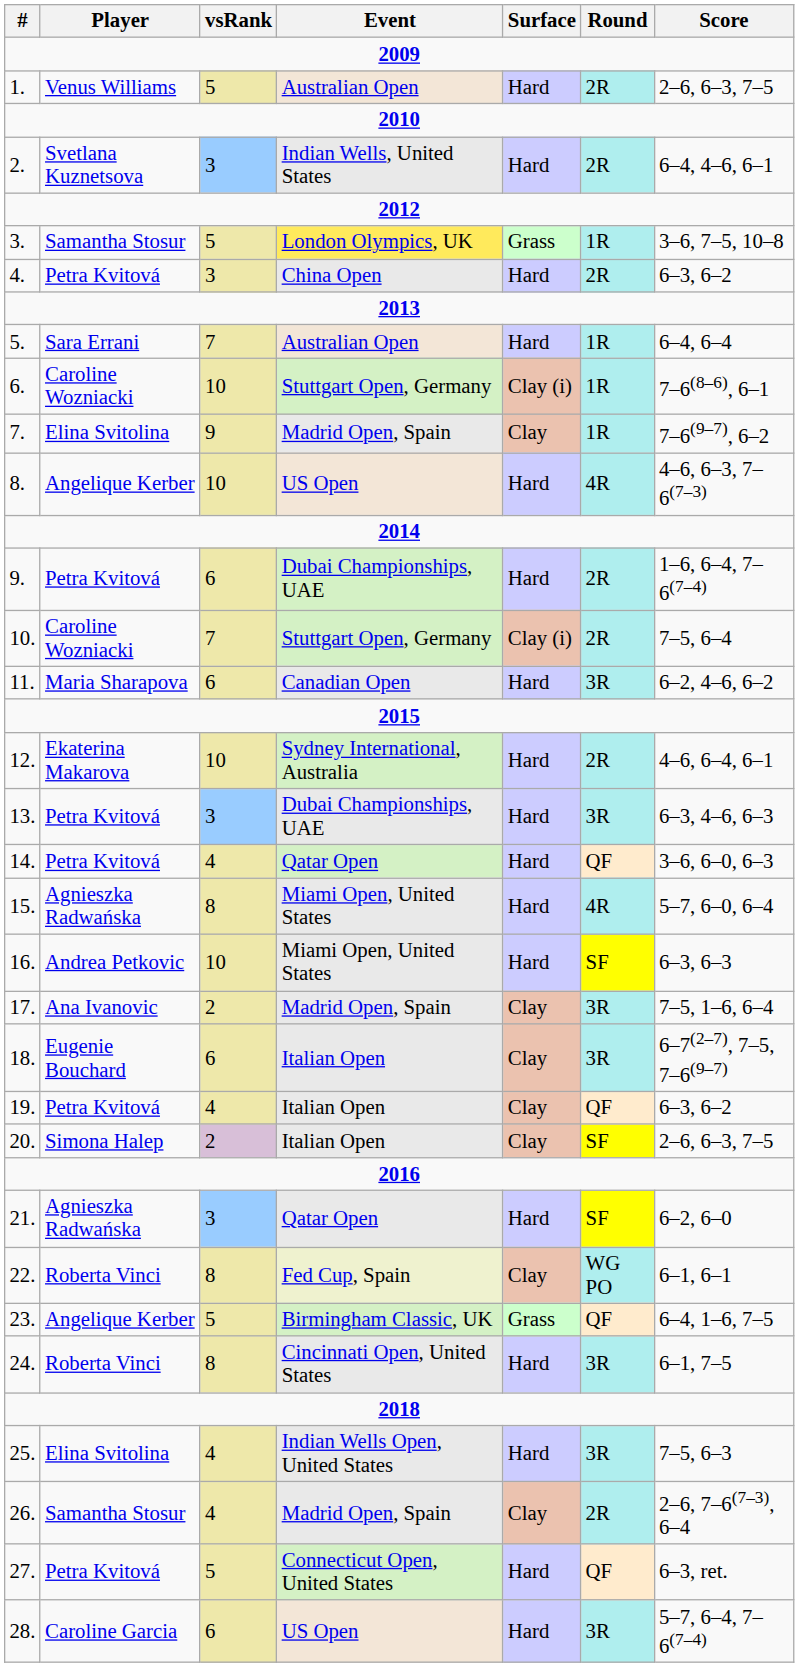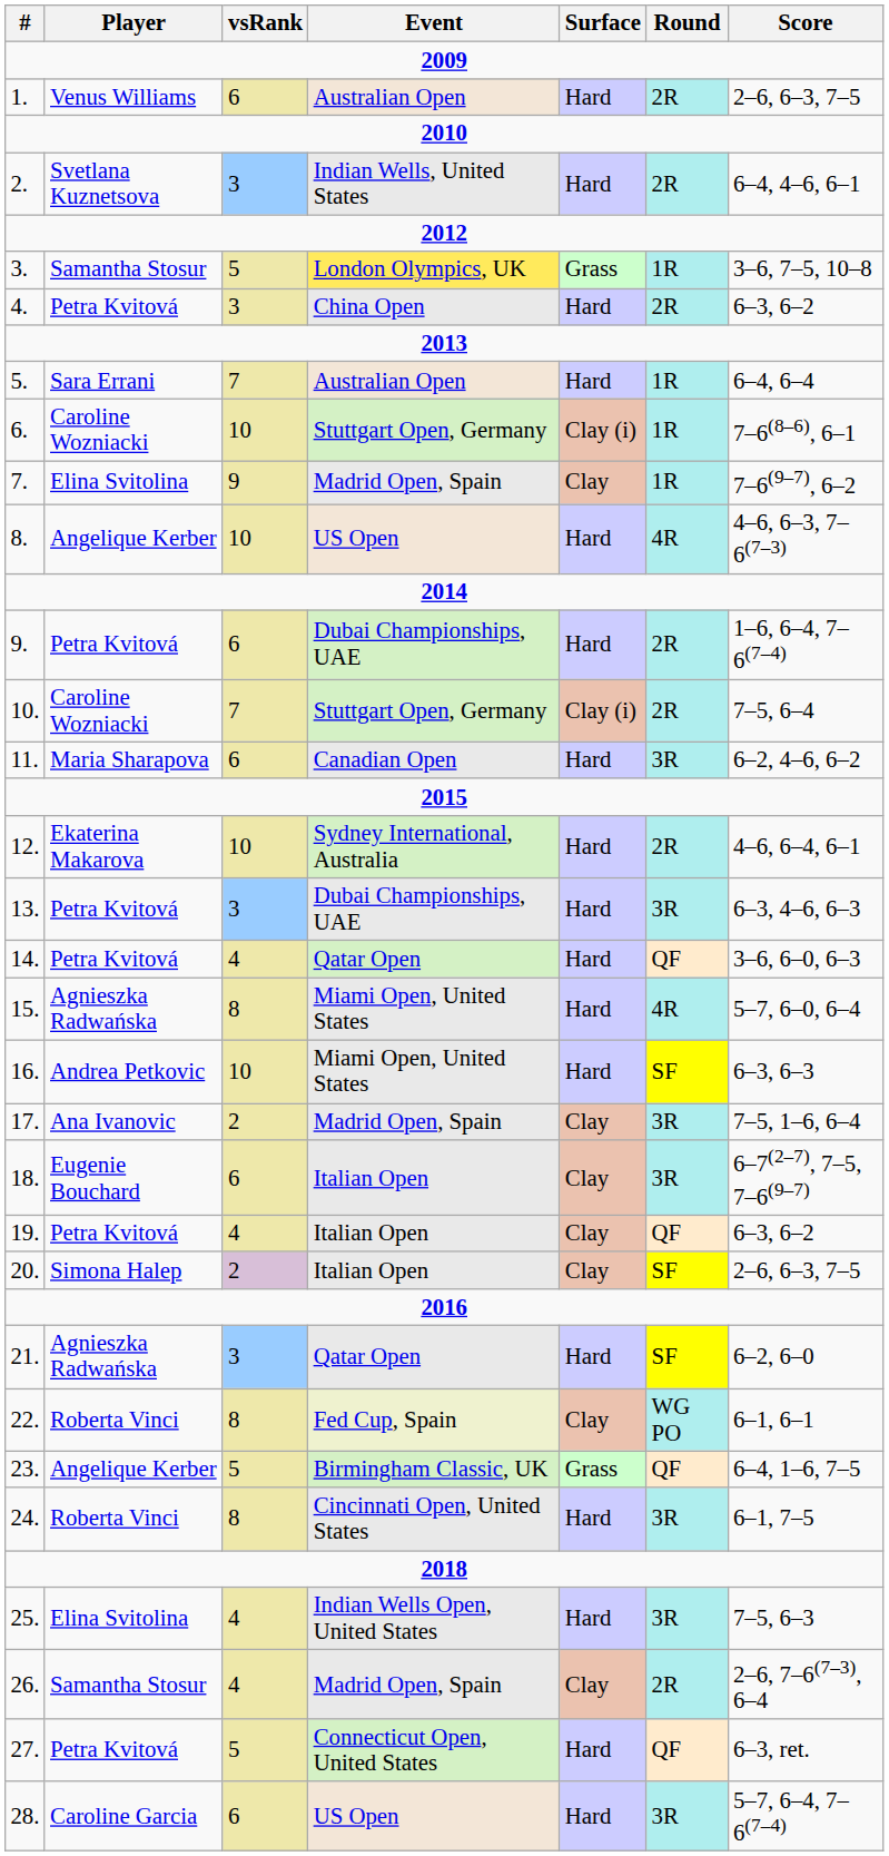1. | vsRank: 5 -> 6
